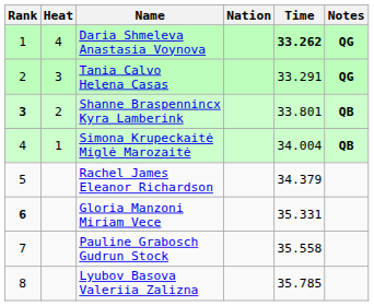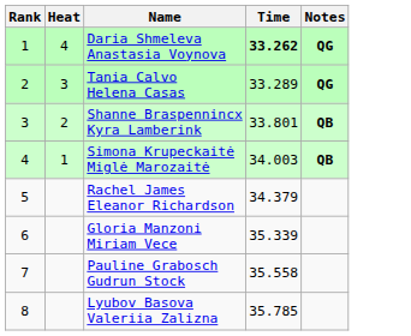- column: Nation
Tania Calvo Helena Casas | Time: 33.291 -> 33.289
Shanne Braspennincx Kyra Lamberink | Rank: bold -> normal
Simona Krupeckaitė Miglė Marozaitė | Time: 34.004 -> 34.003
Gloria Manzoni Miriam Vece | Rank: bold -> normal
Gloria Manzoni Miriam Vece | Time: 35.331 -> 35.339
